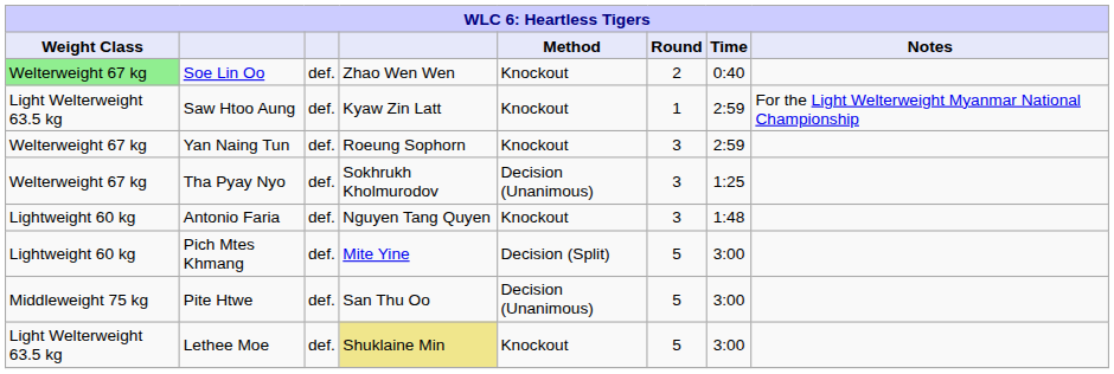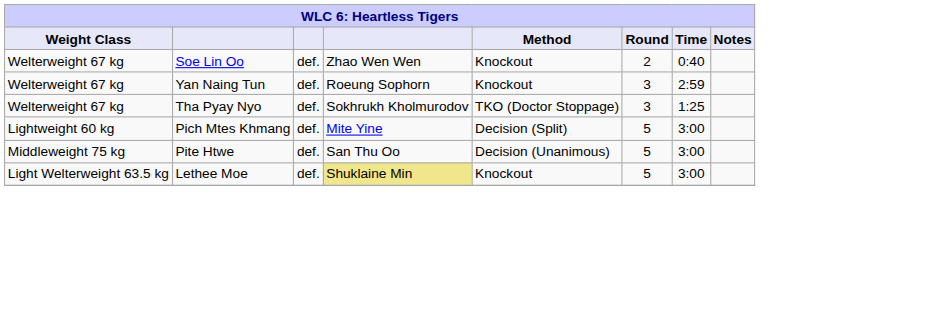Soe Lin Oo | Weight Class: lightgreen background -> no background
- row: Light Welterweight 63.5 kg | Saw Htoo Aung | def. | Kyaw Zin Latt | Knockout | 1 | 2:59 | For the Light Welterweight Myanmar National Championship
Tha Pyay Nyo | Method: Decision (Unanimous) -> TKO (Doctor Stoppage)
- row: Lightweight 60 kg | Antonio Faria | def. | Nguyen Tang Quyen | Knockout | 3 | 1:48
